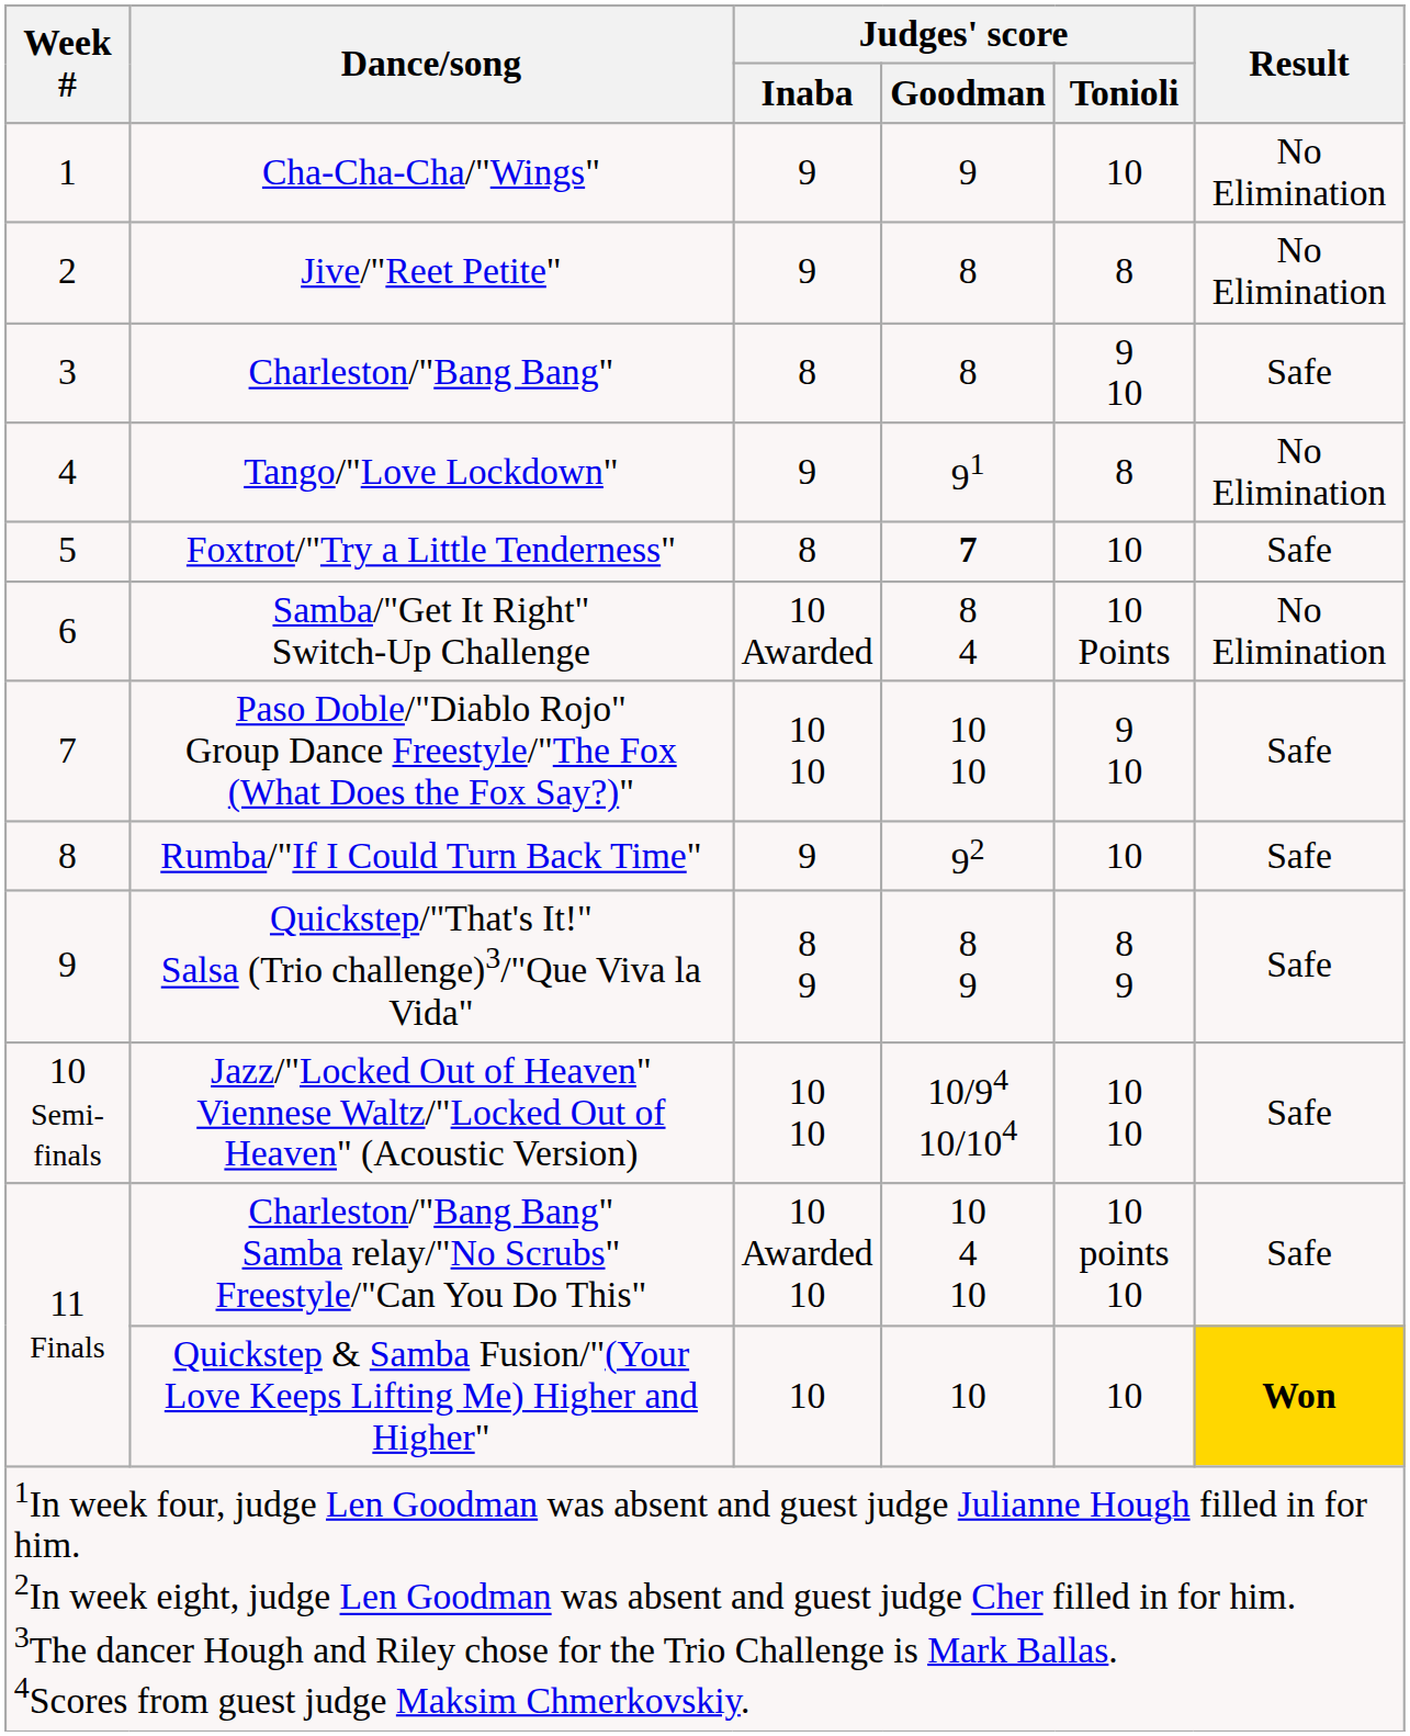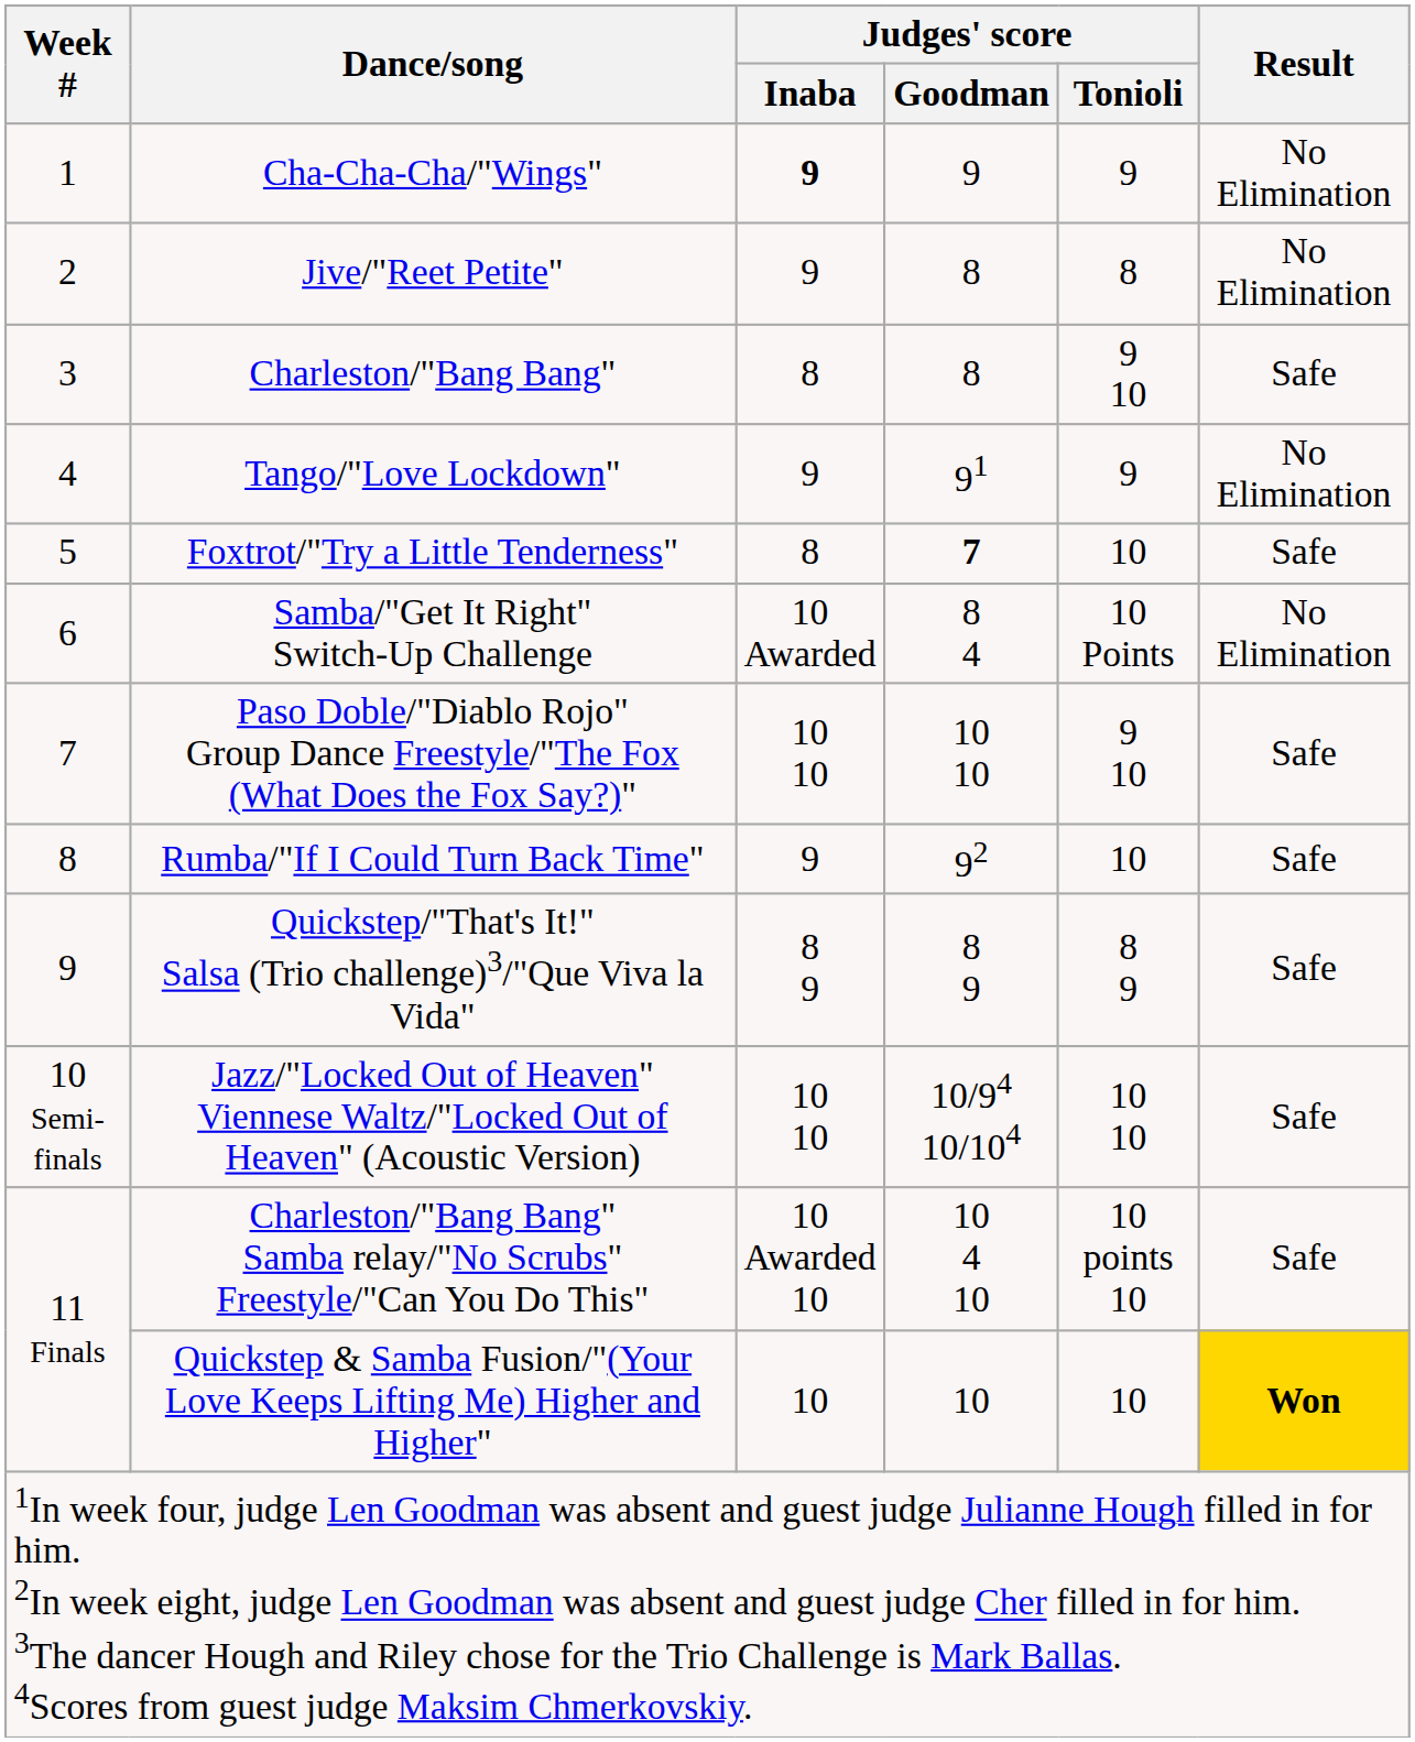Cha-Cha-Cha/"Wings" | Judges' score / Inaba: normal -> bold
Cha-Cha-Cha/"Wings" | Judges' score / Tonioli: 10 -> 9
Tango/"Love Lockdown" | Judges' score / Tonioli: 8 -> 9
